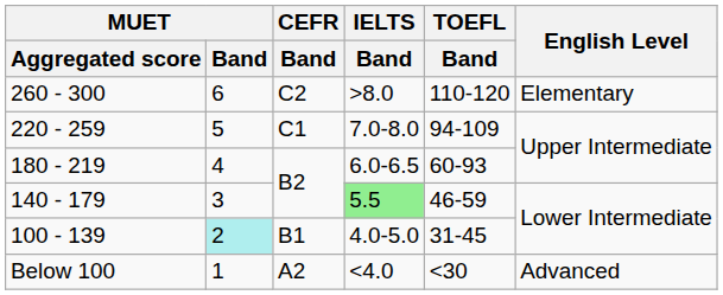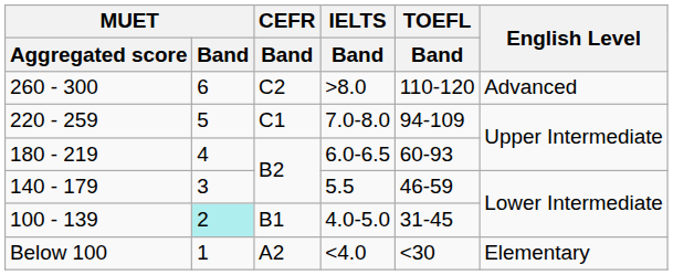260 - 300 | English Level: Elementary -> Advanced
140 - 179 | IELTS / Band: lightgreen background -> no background
Below 100 | English Level: Advanced -> Elementary
